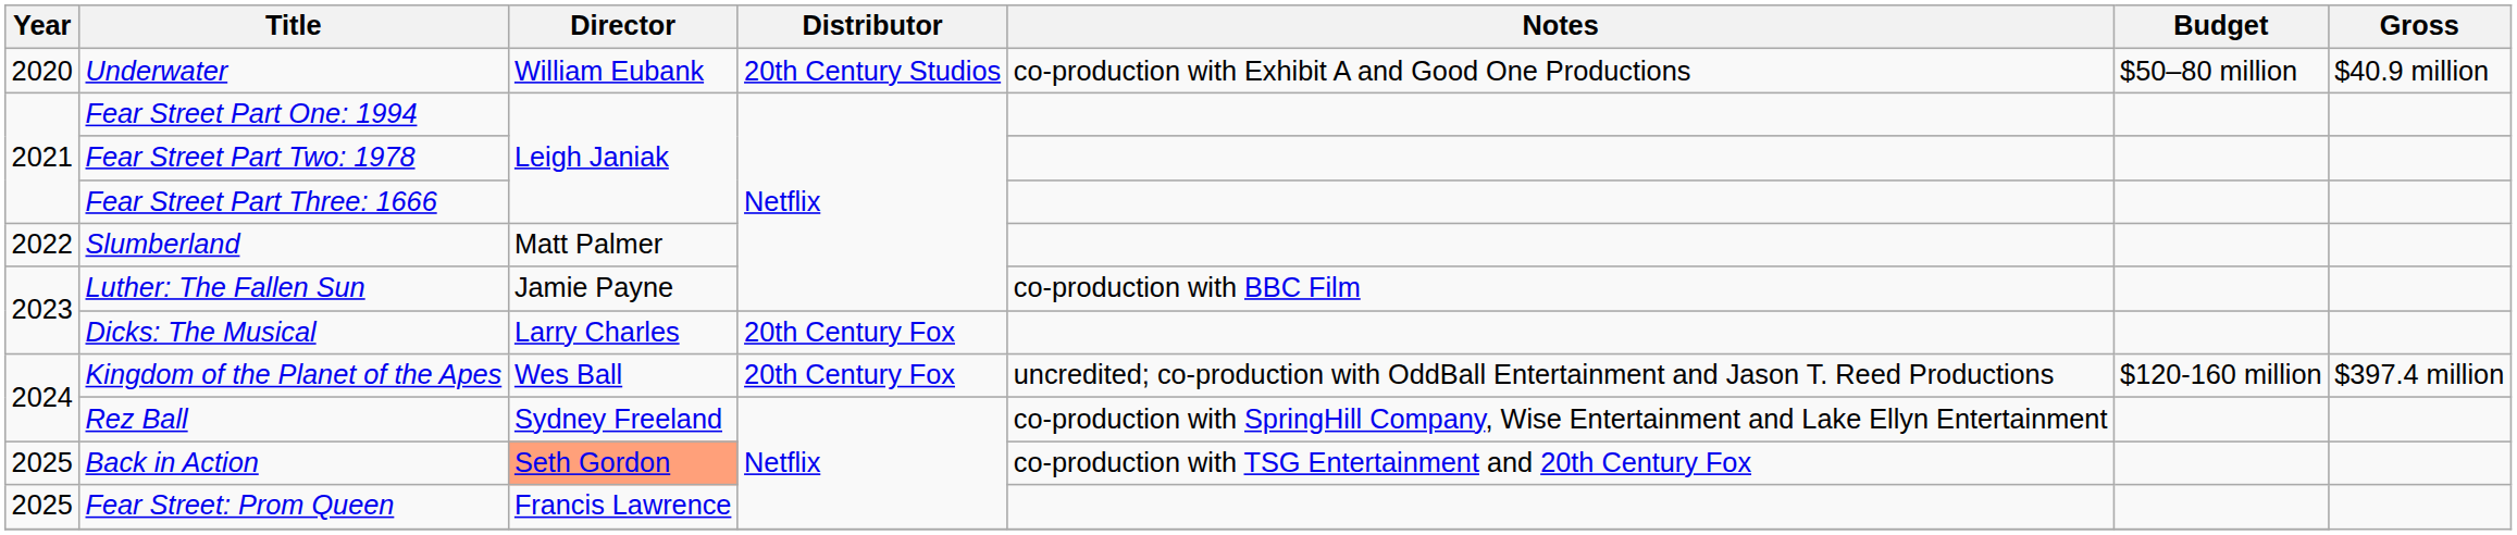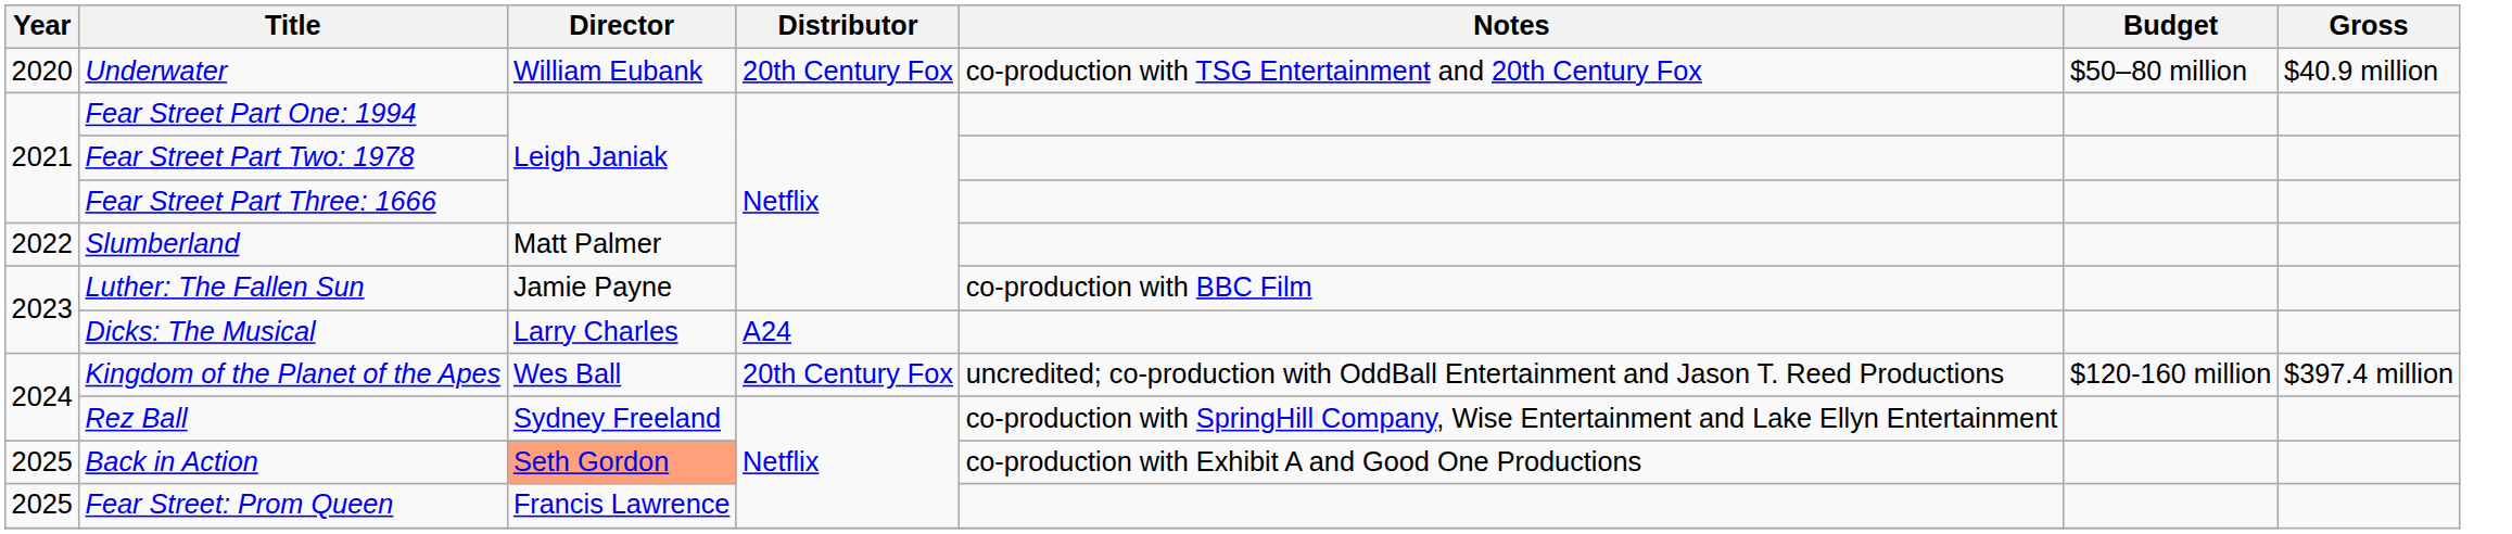Underwater | Distributor: 20th Century Studios -> 20th Century Fox
Underwater | Notes: co-production with Exhibit A and Good One Productions -> co-production with TSG Entertainment and 20th Century Fox
Dicks: The Musical | Distributor: 20th Century Fox -> A24
Back in Action | Notes: co-production with TSG Entertainment and 20th Century Fox -> co-production with Exhibit A and Good One Productions
